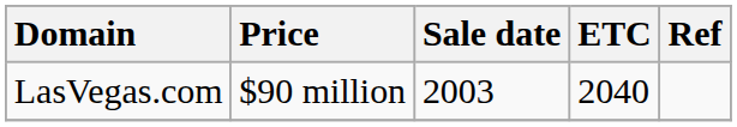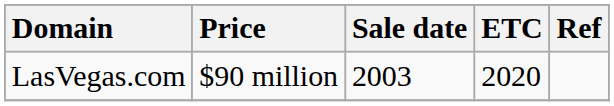LasVegas.com | ETC: 2040 -> 2020
